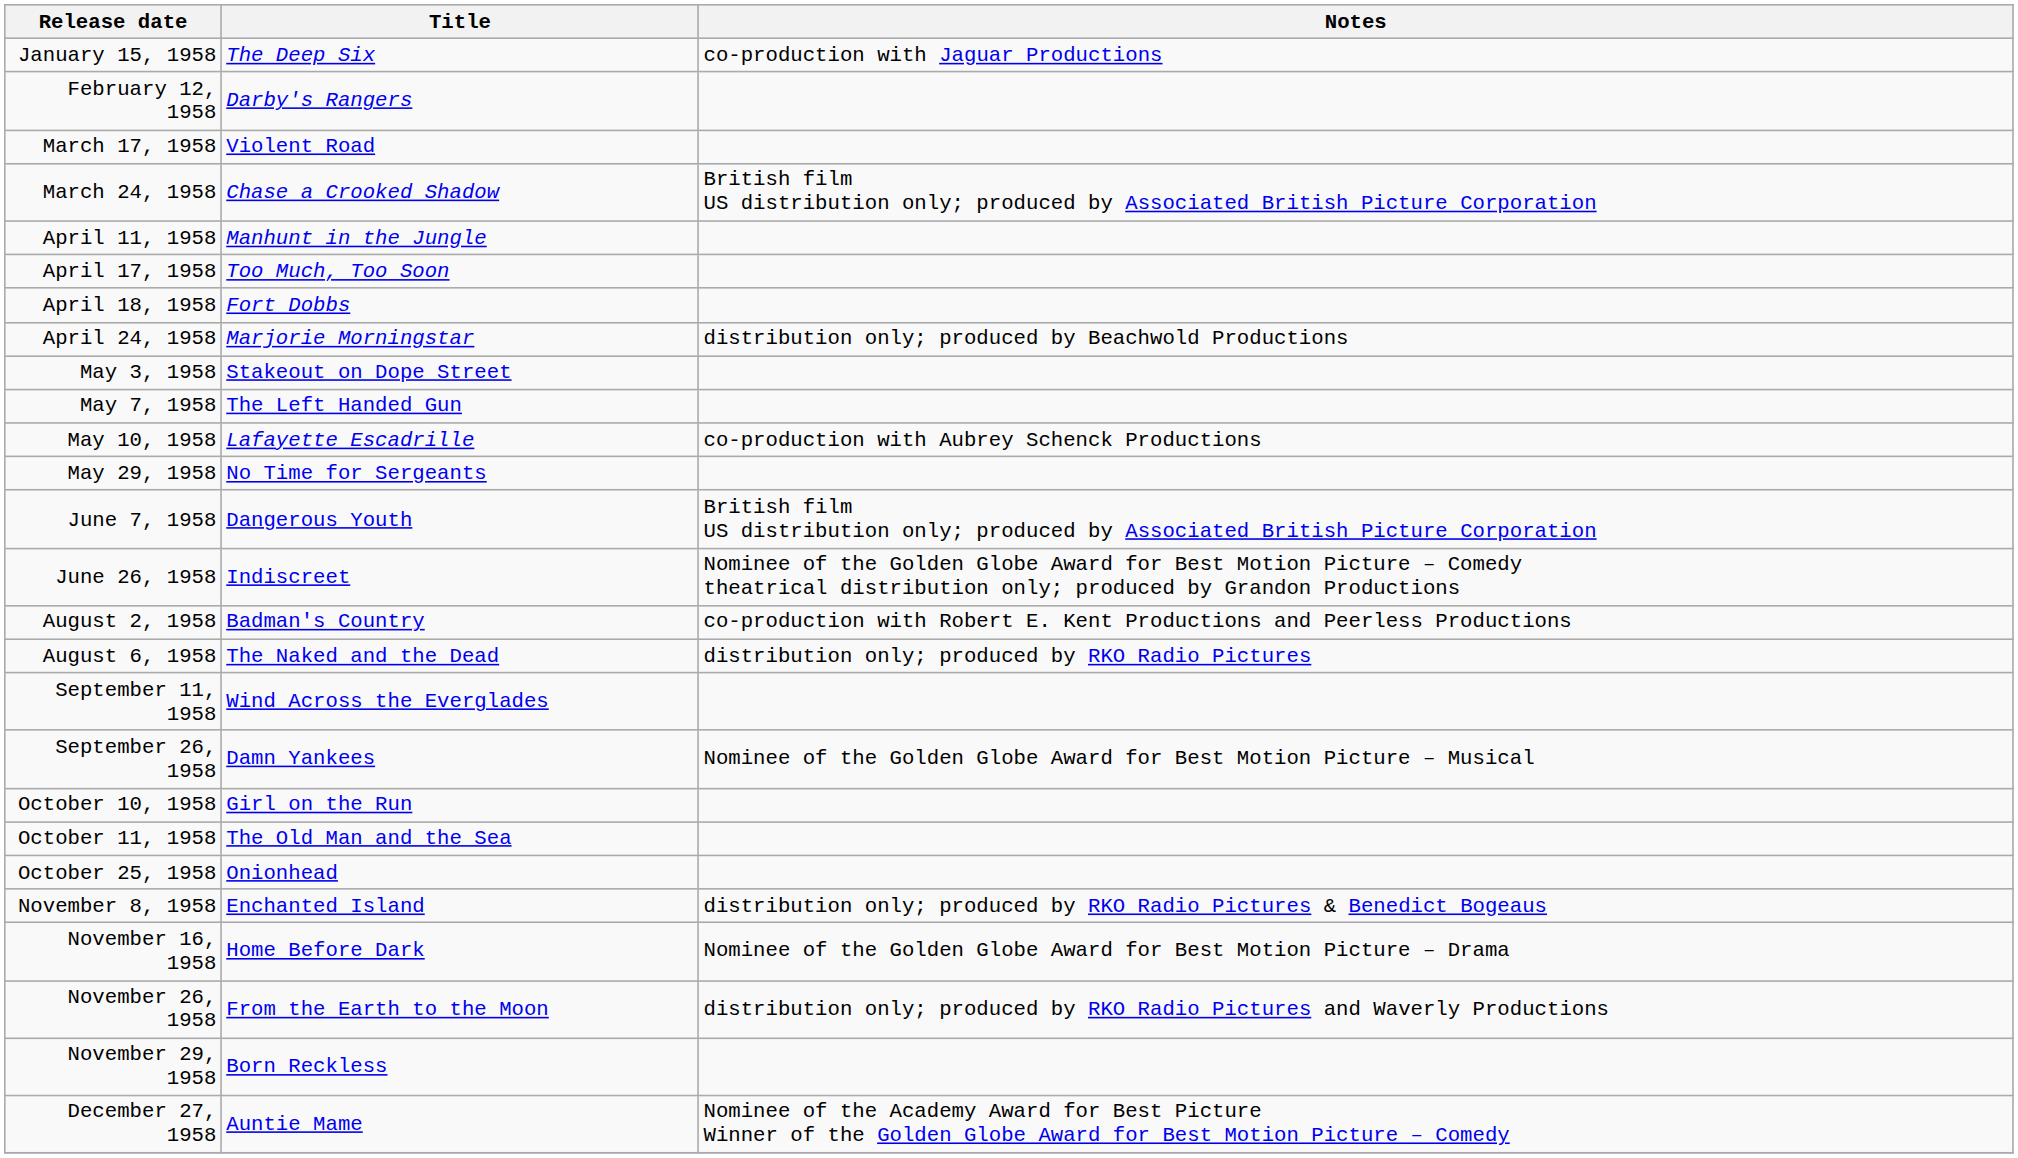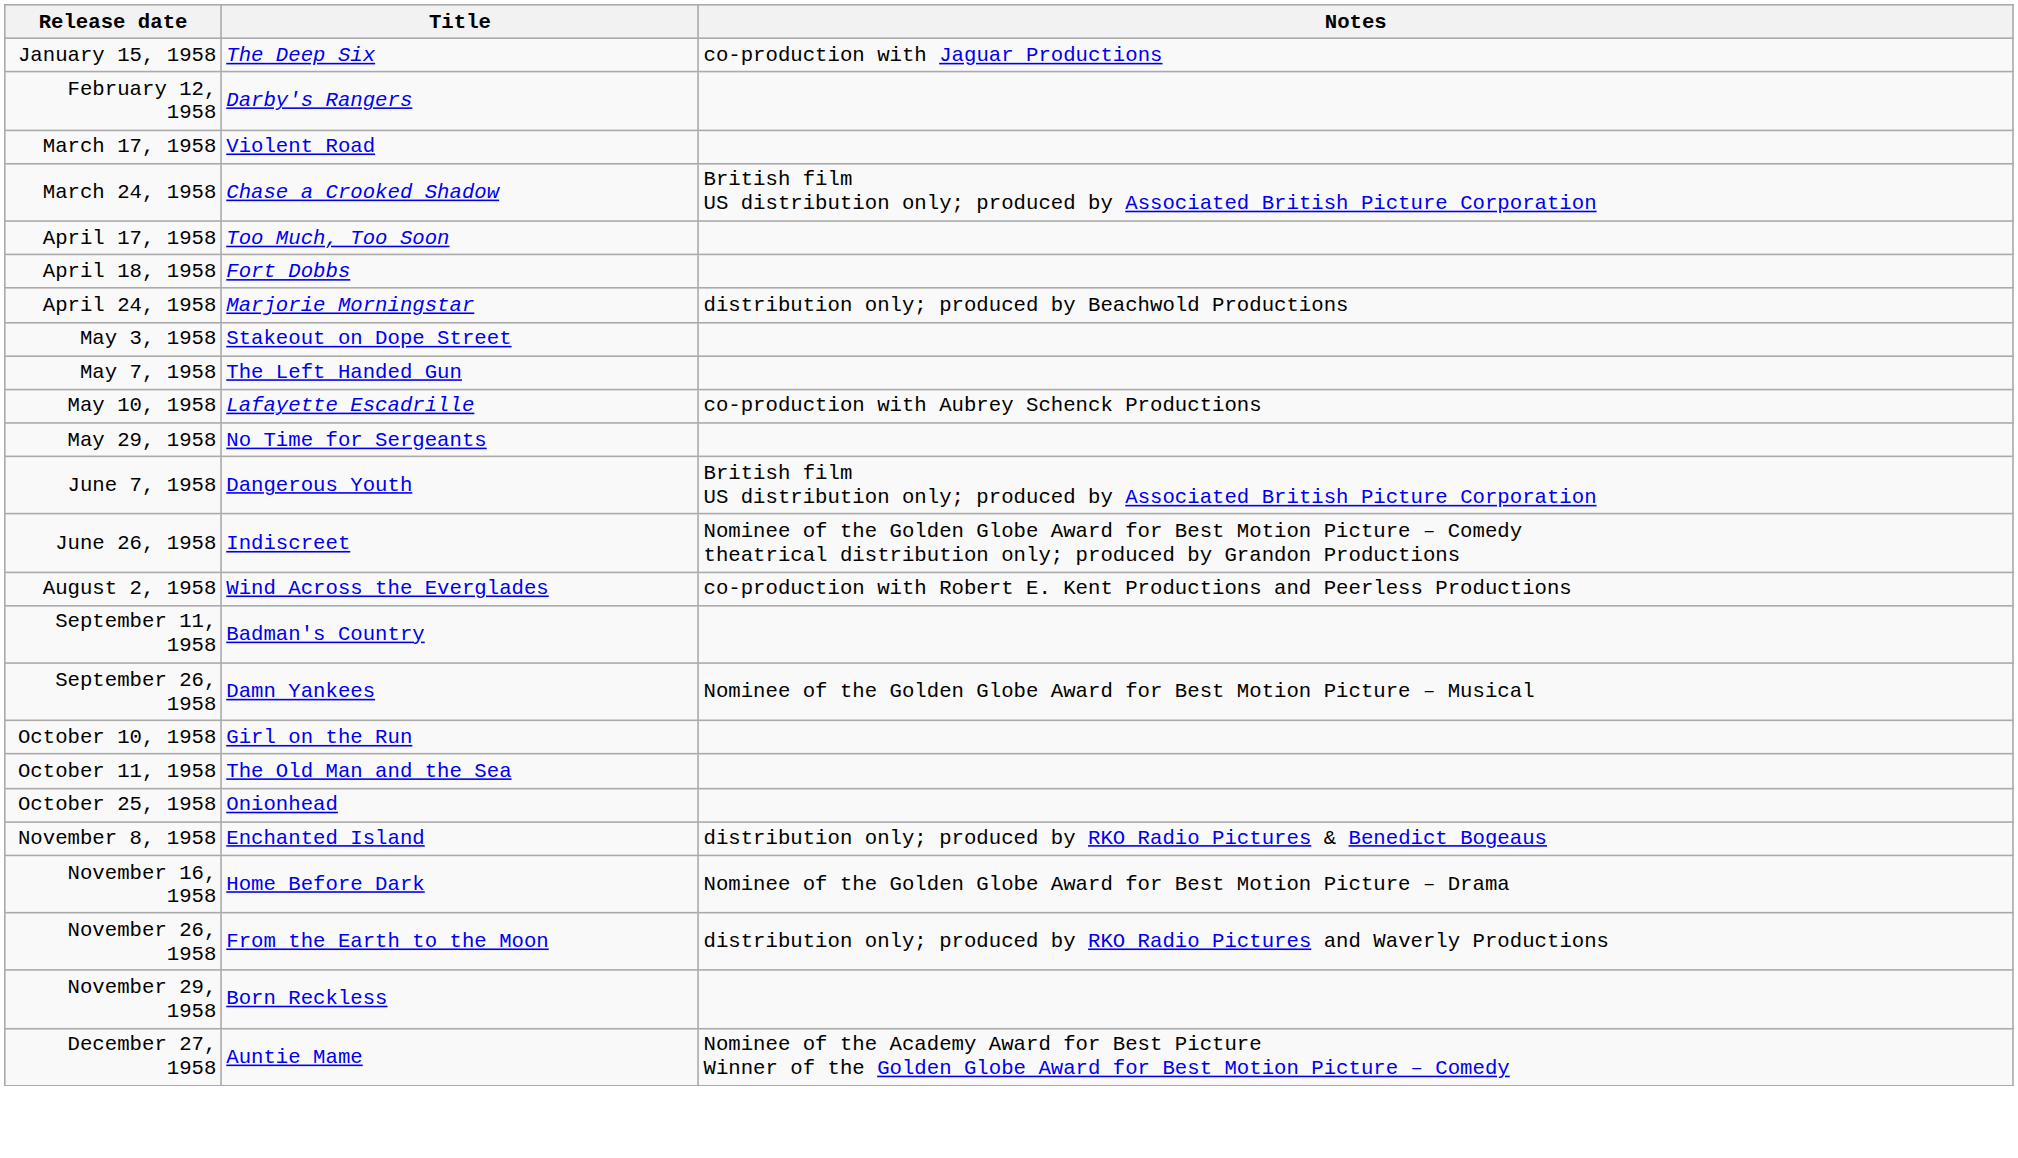- row: April 11, 1958 | Manhunt in the Jungle
August 2, 1958 | Title: Badman's Country -> Wind Across the Everglades
- row: August 6, 1958 | The Naked and the Dead | distribution only; produced by RKO Radio Pictures
September 11, 1958 | Title: Wind Across the Everglades -> Badman's Country
